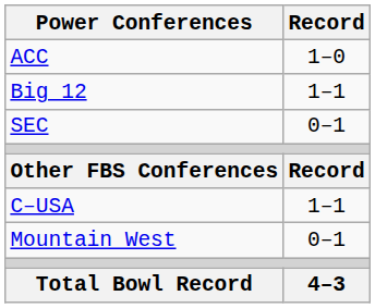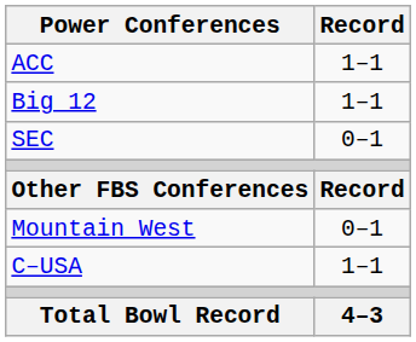ACC | Record: 1–0 -> 1–1
rows swapped: C–USA <-> Mountain West
